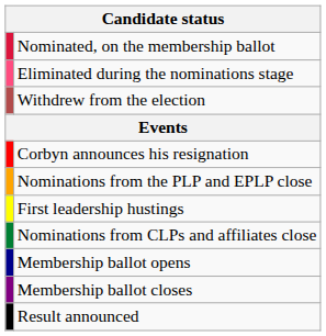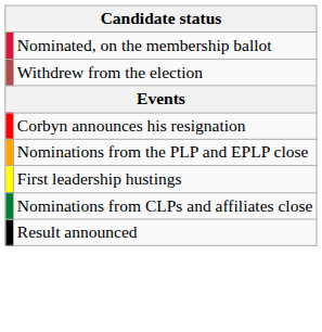- row: Eliminated during the nominations stage
- row: Membership ballot opens
- row: Membership ballot closes
